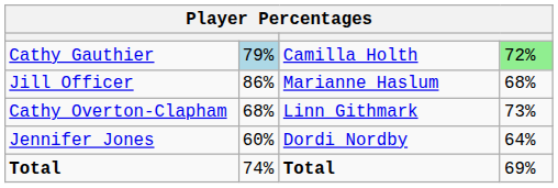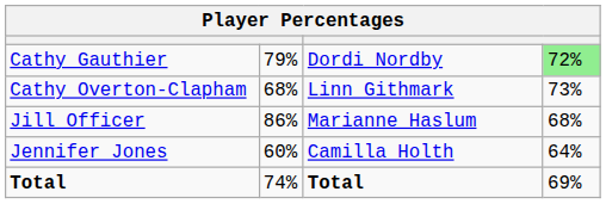Cathy Gauthier | column 2: lightblue background -> no background
Cathy Gauthier | column 3: Camilla Holth -> Dordi Nordby
rows swapped: Jill Officer <-> Cathy Overton-Clapham
Jennifer Jones | column 3: Dordi Nordby -> Camilla Holth
